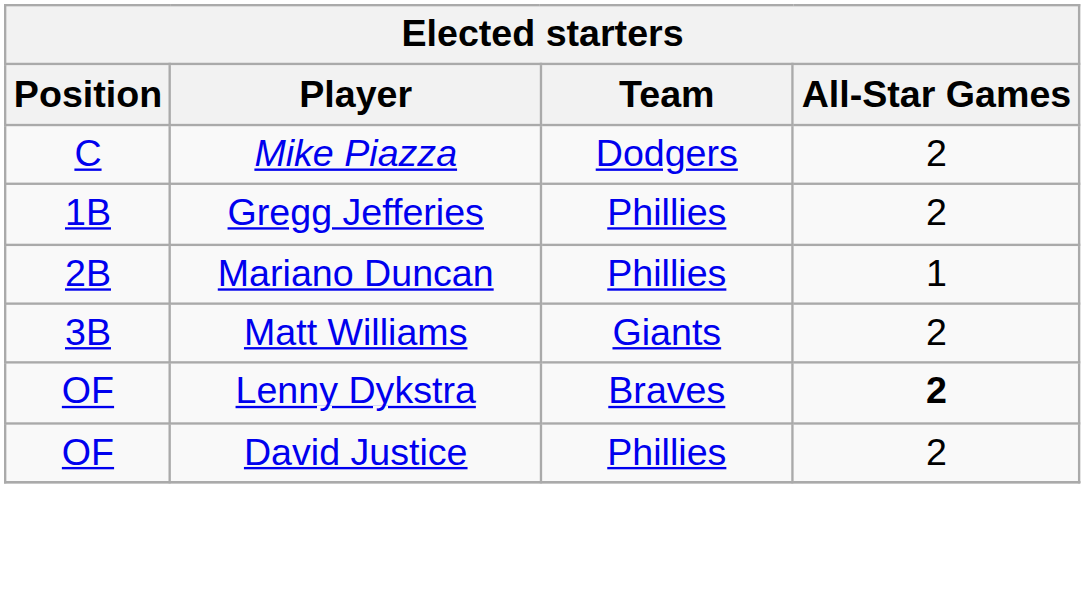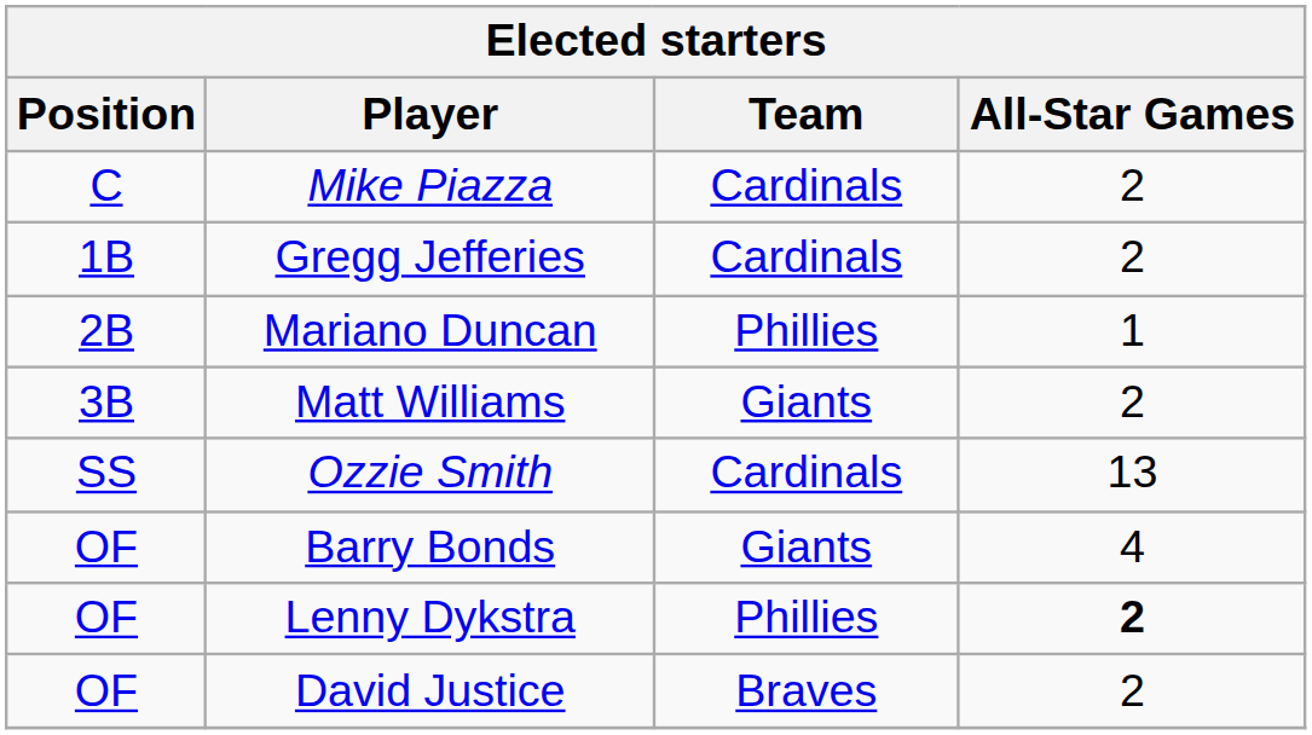Mike Piazza | Team: Dodgers -> Cardinals
Gregg Jefferies | Team: Phillies -> Cardinals
+ row: SS | Ozzie Smith | Cardinals | 13
+ row: OF | Barry Bonds | Giants | 4
Lenny Dykstra | Team: Braves -> Phillies
David Justice | Team: Phillies -> Braves
